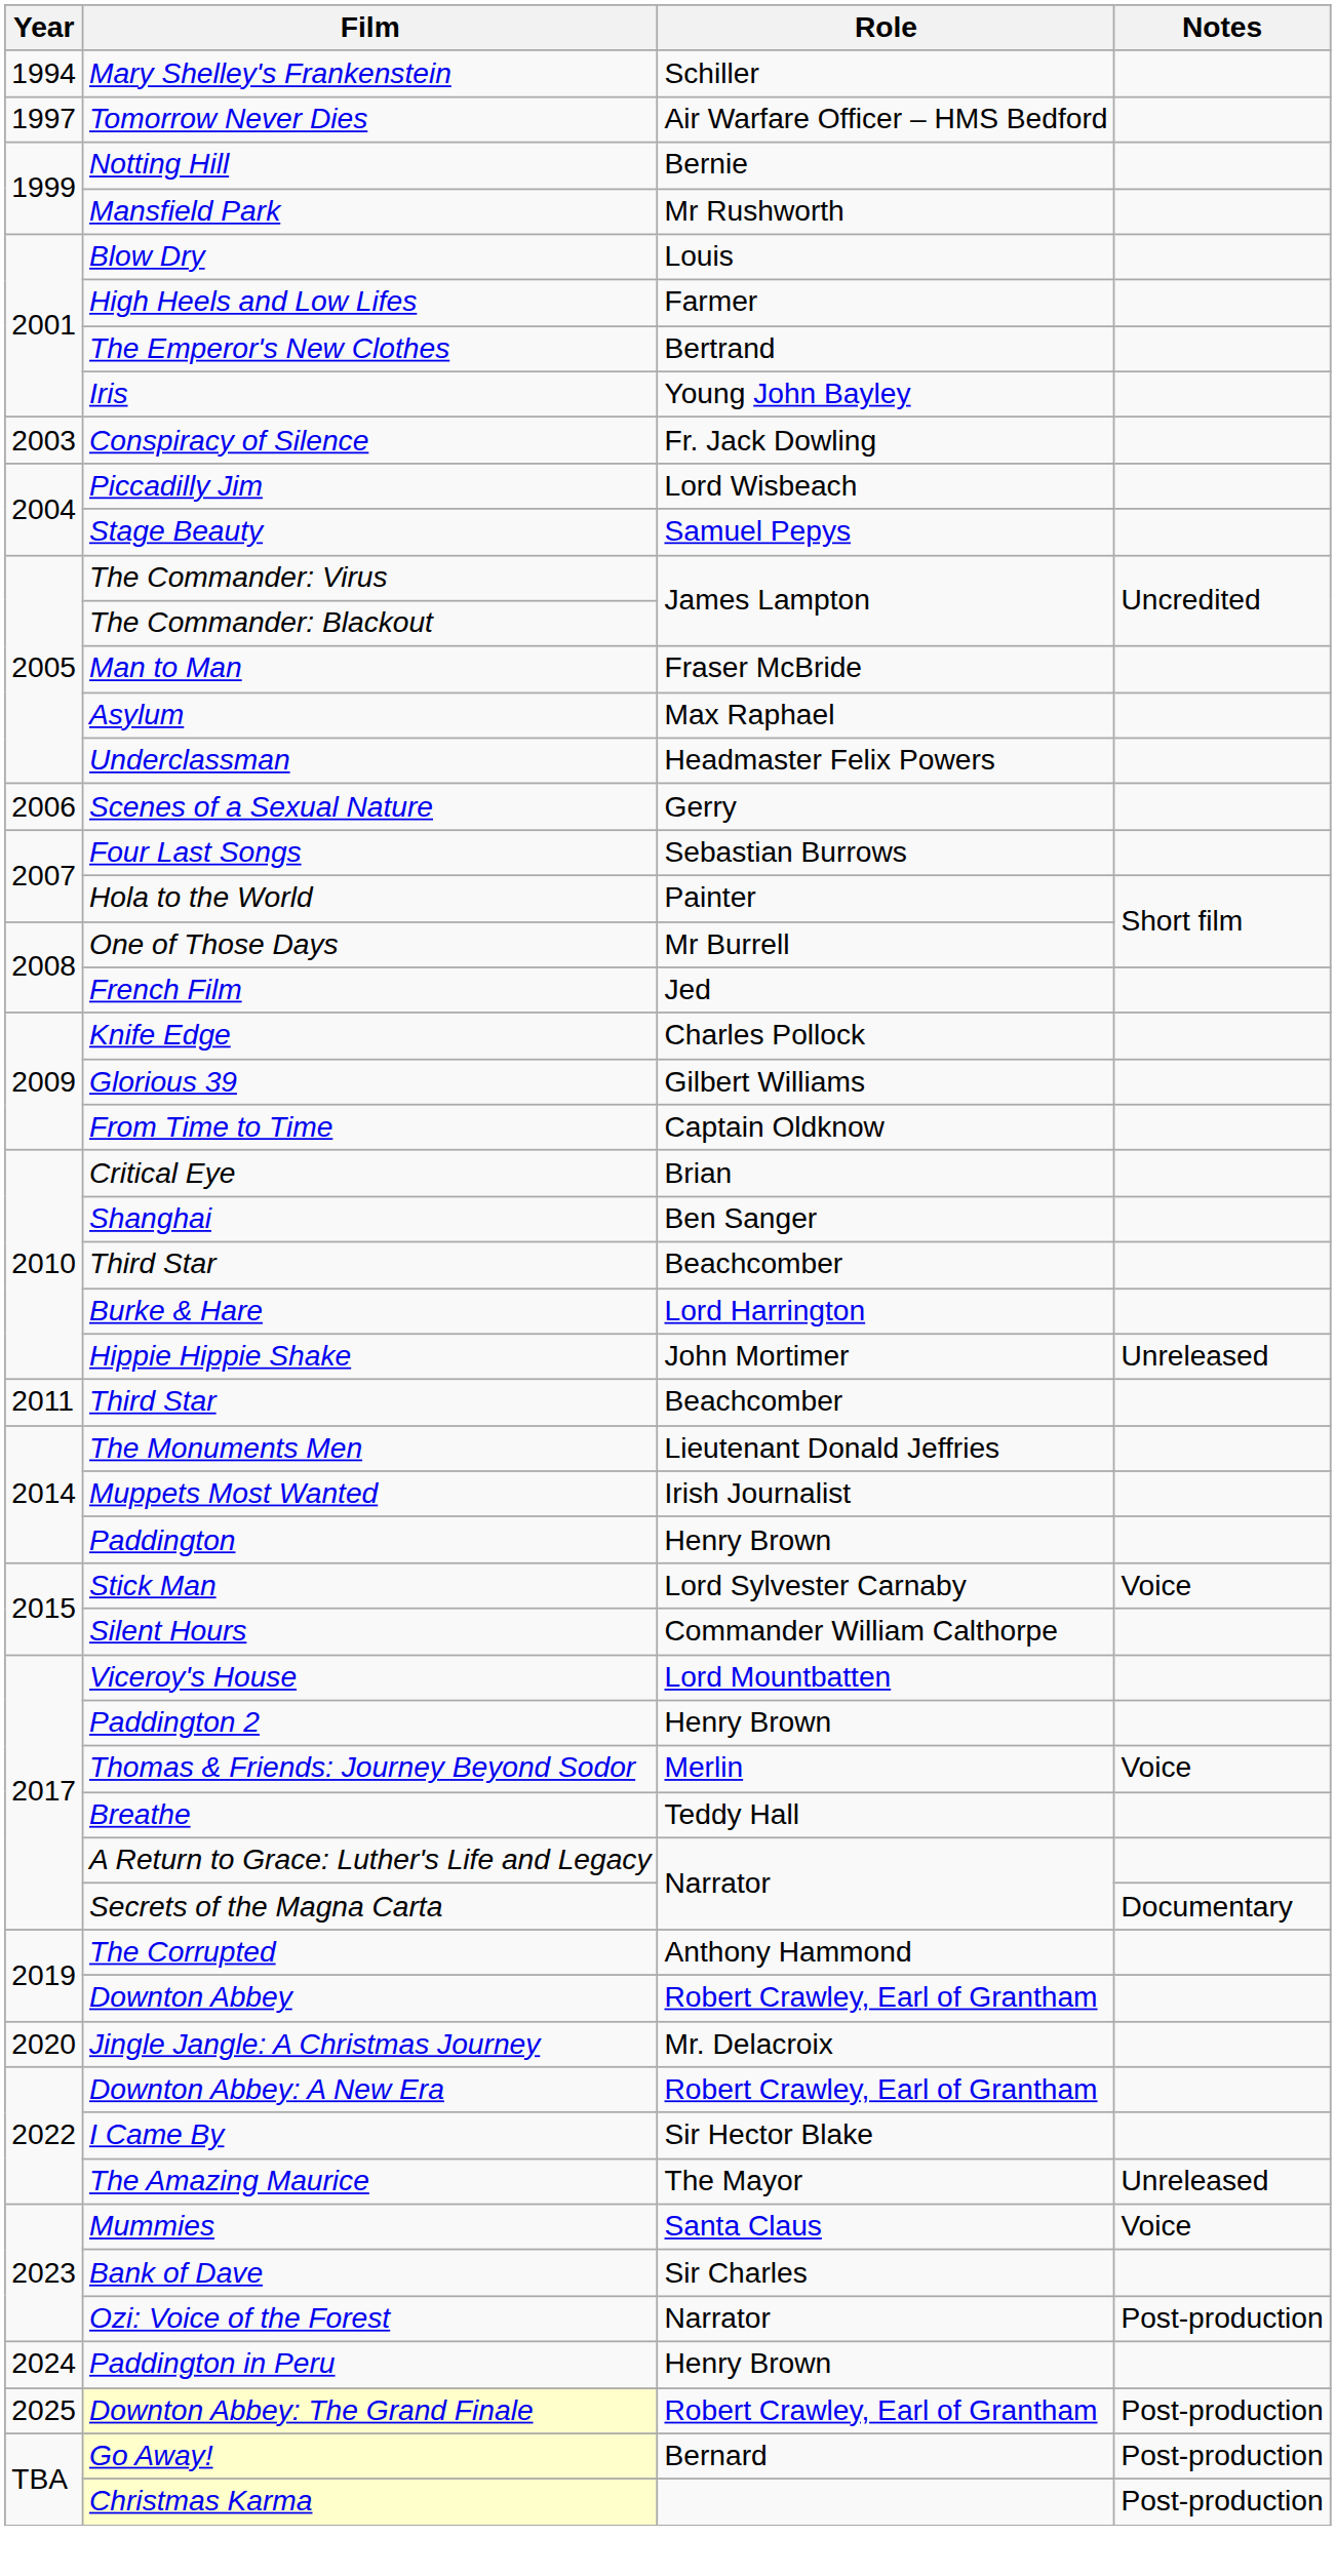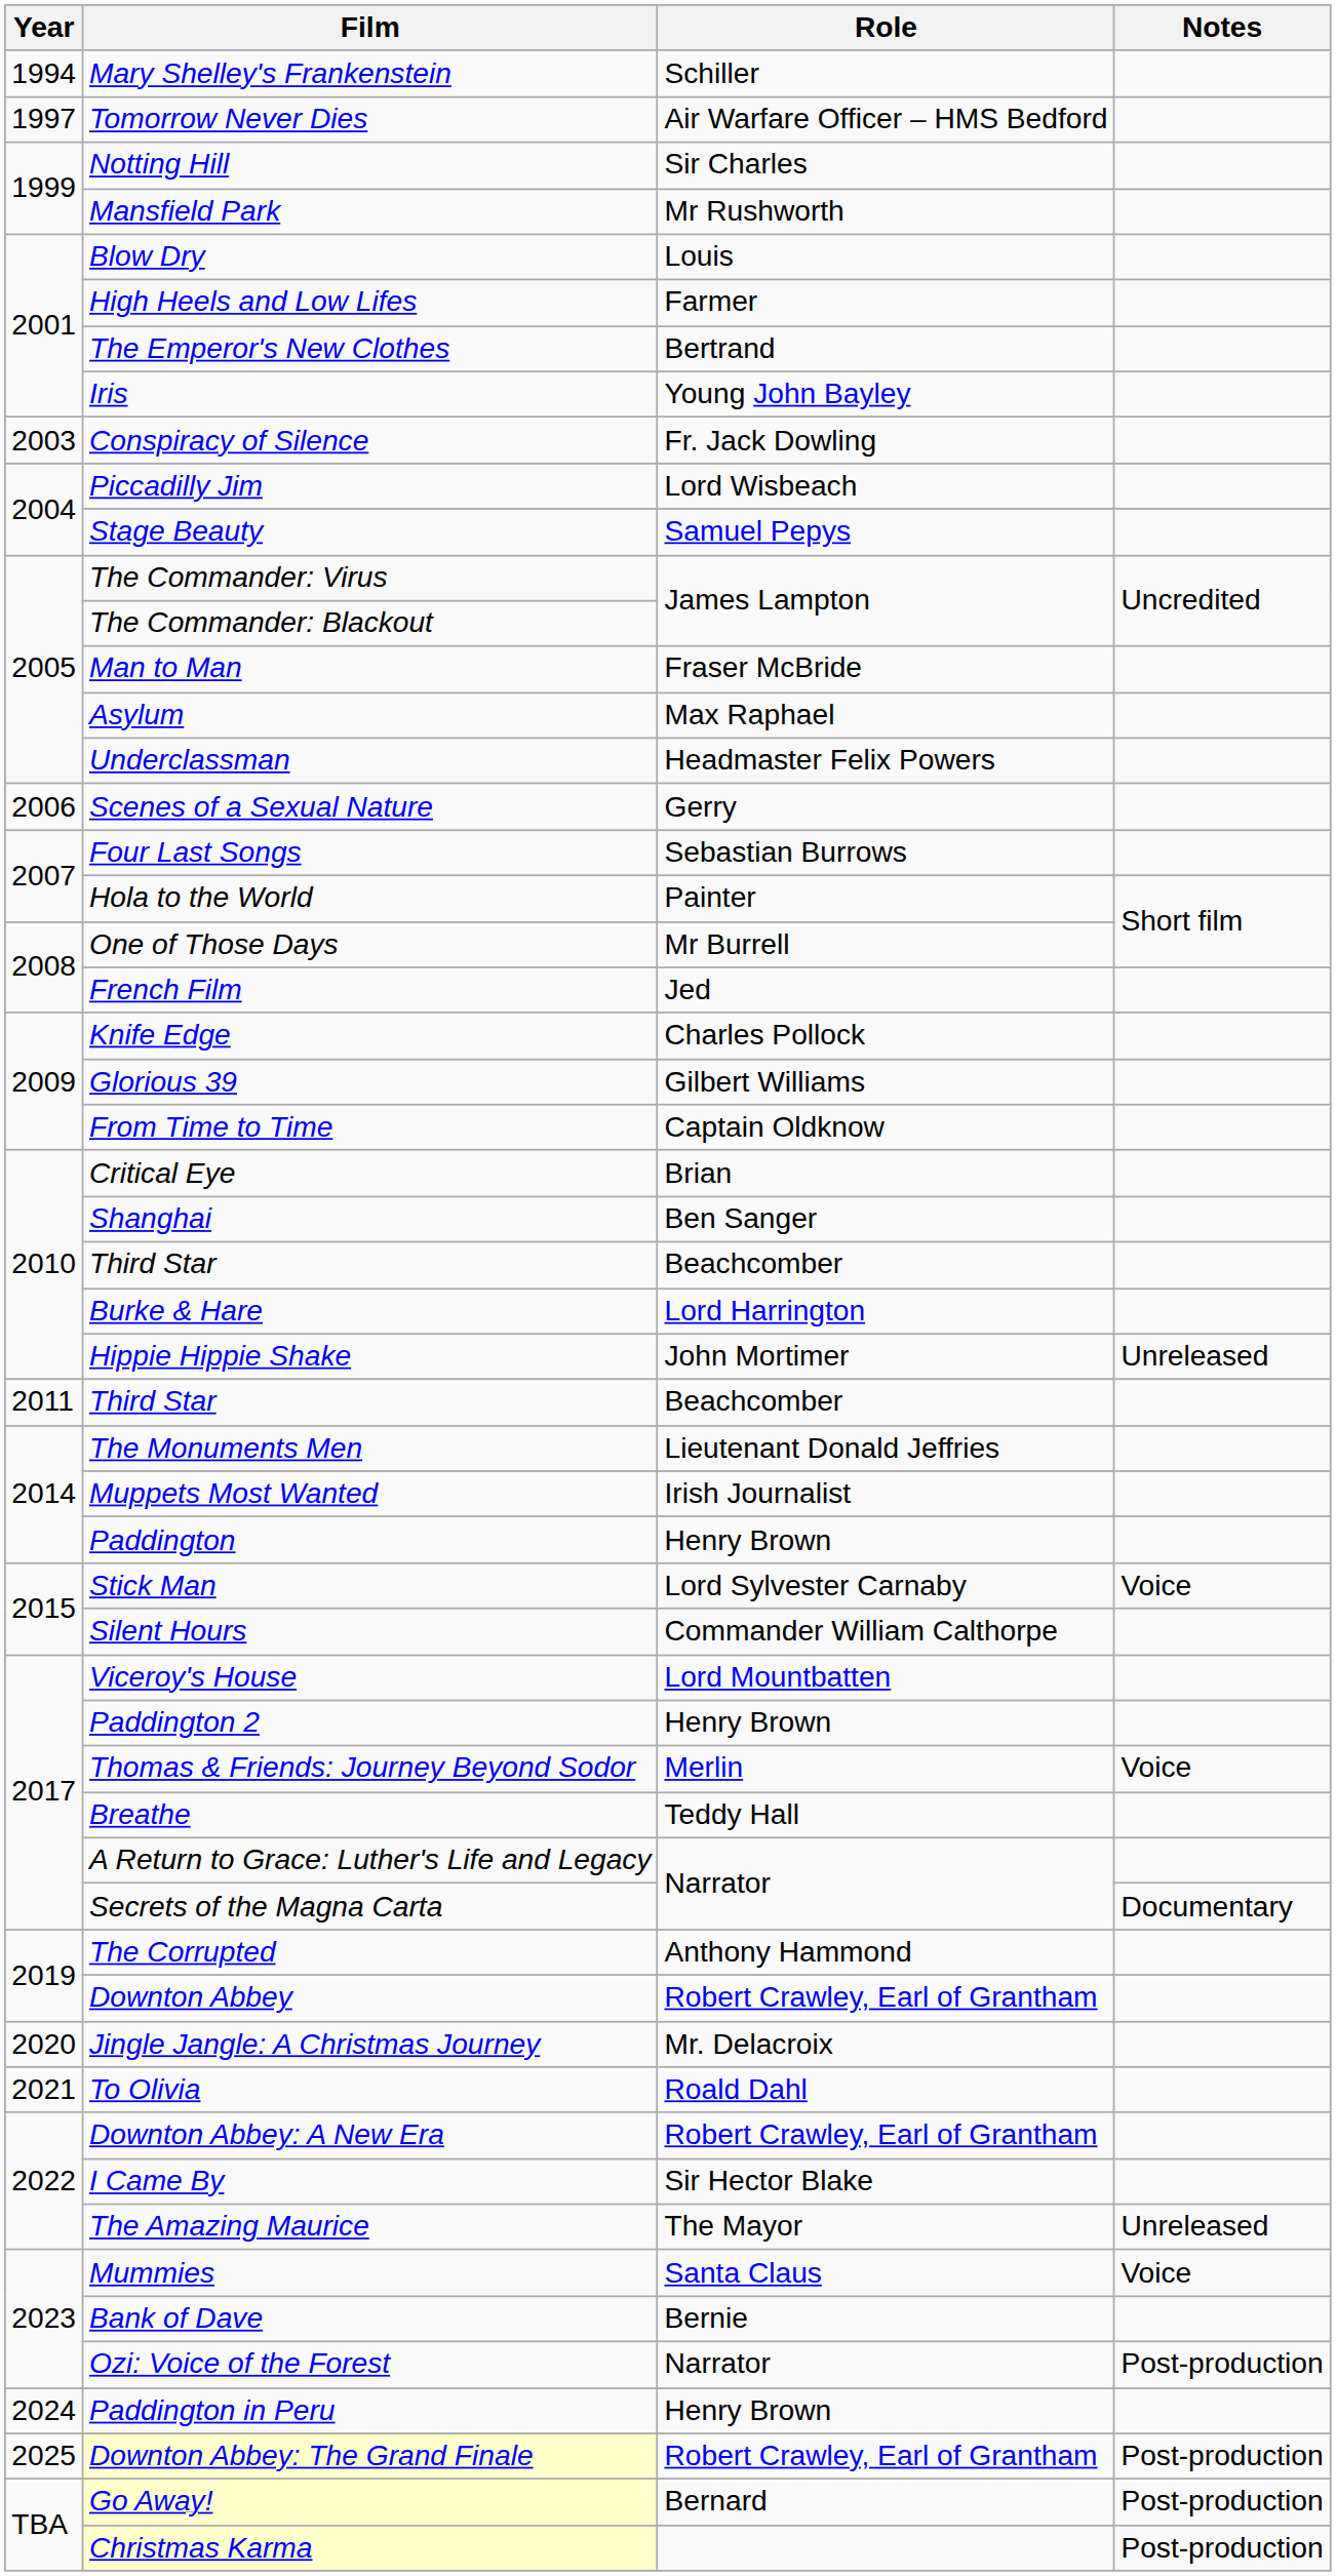Notting Hill | Role: Bernie -> Sir Charles
+ row: 2021 | To Olivia | Roald Dahl
Bank of Dave | Role: Sir Charles -> Bernie
